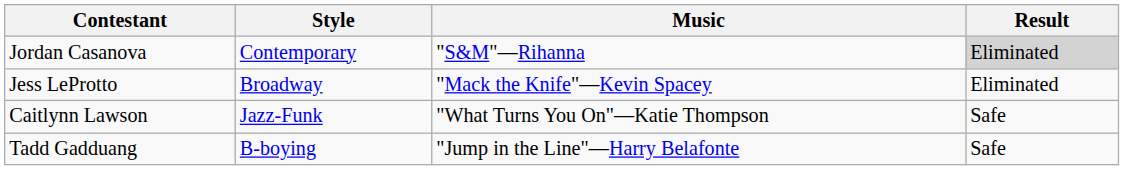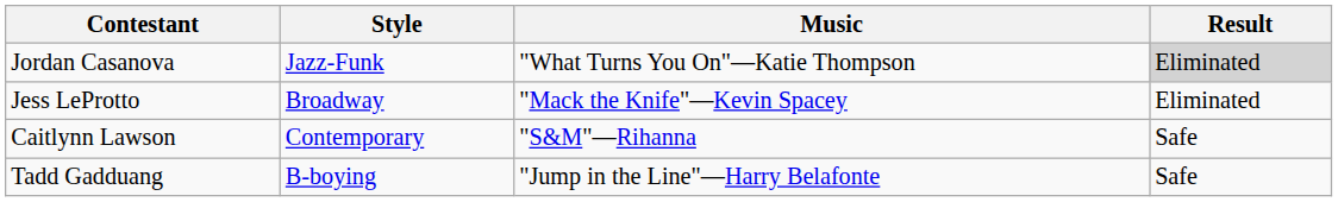Jordan Casanova | Style: Contemporary -> Jazz-Funk
Jordan Casanova | Music: "S&M"—Rihanna -> "What Turns You On"—Katie Thompson
Caitlynn Lawson | Style: Jazz-Funk -> Contemporary
Caitlynn Lawson | Music: "What Turns You On"—Katie Thompson -> "S&M"—Rihanna
